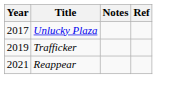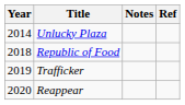Unlucky Plaza | Year: 2017 -> 2014
+ row: 2018 | Republic of Food
Reappear | Year: 2021 -> 2020
